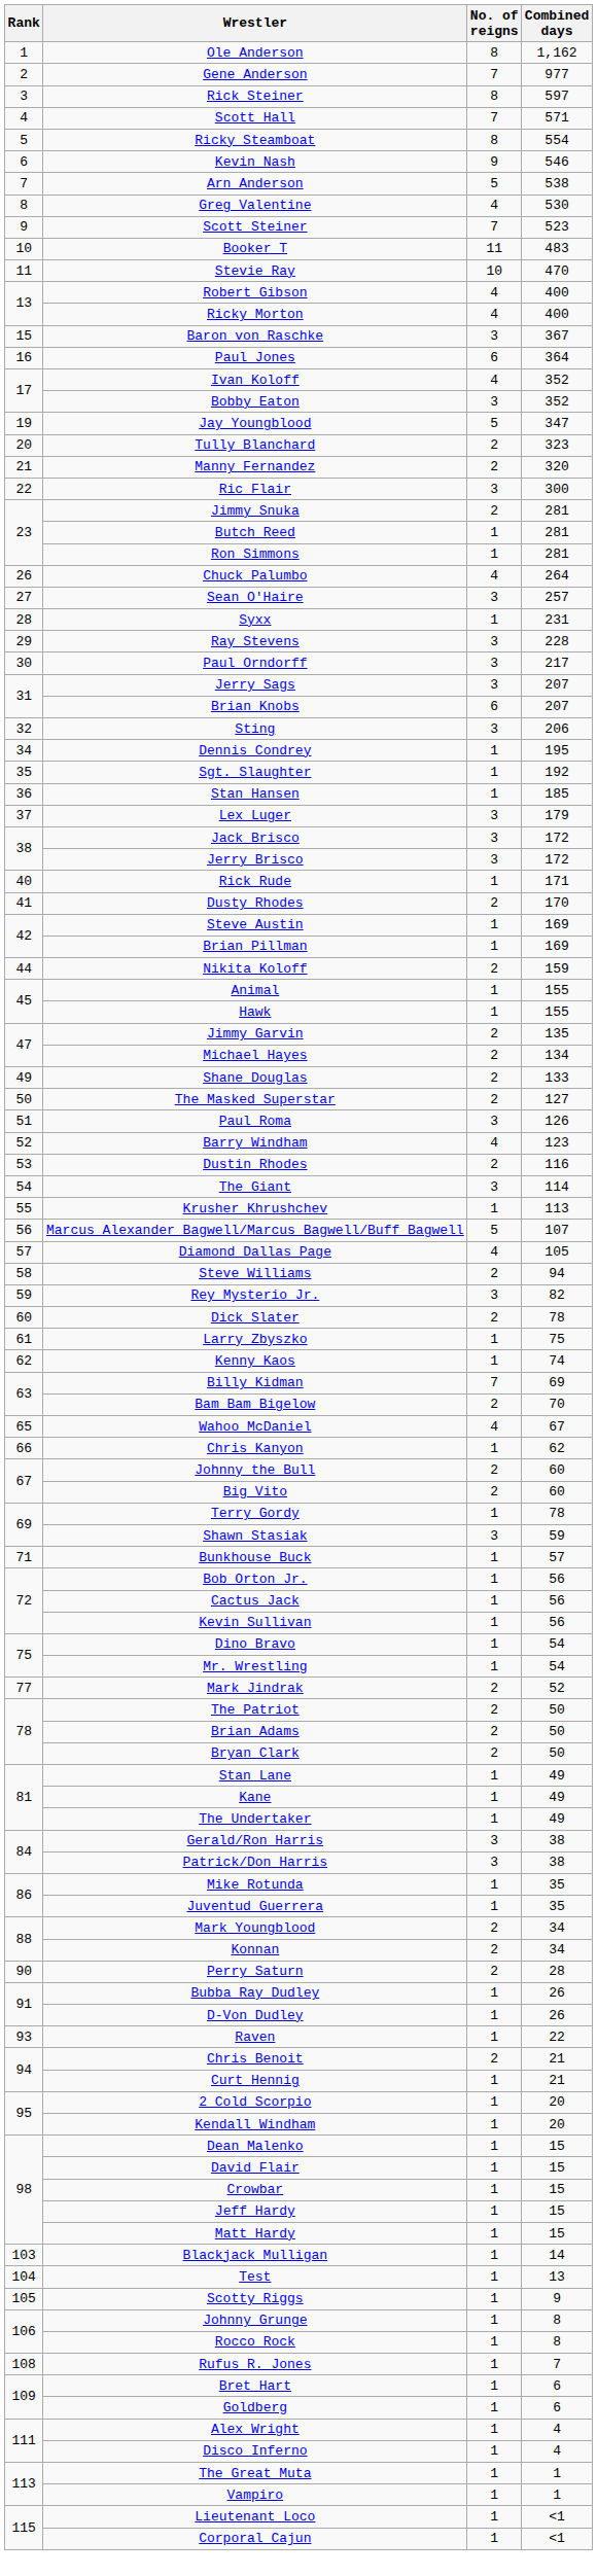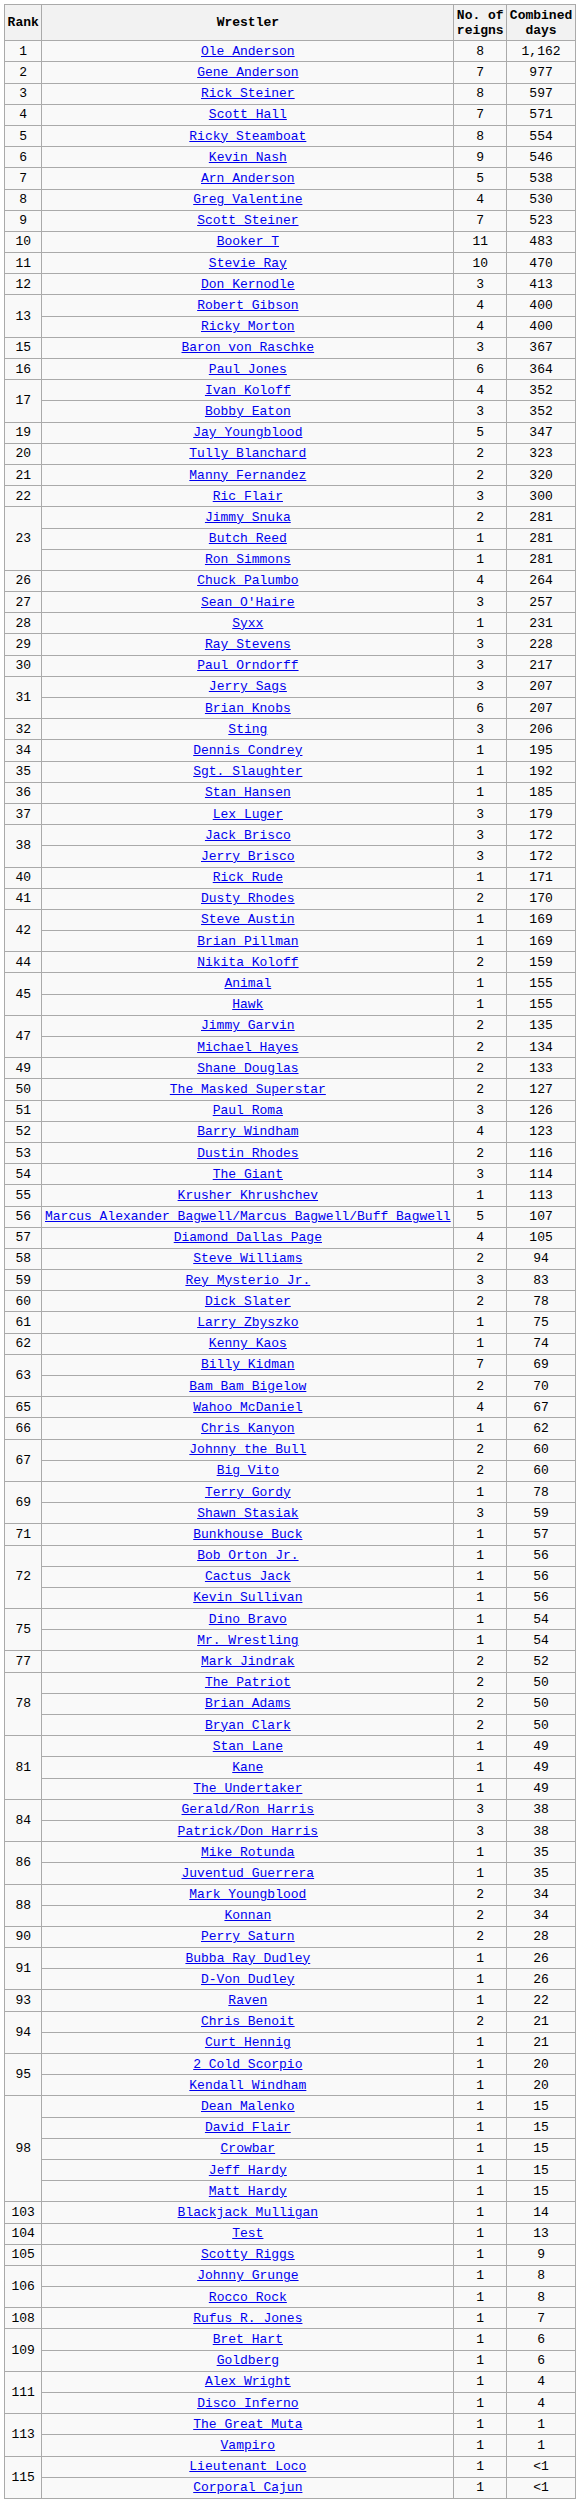+ row: 12 | Don Kernodle | 3 | 413
Rey Mysterio Jr. | Combined days: 82 -> 83
